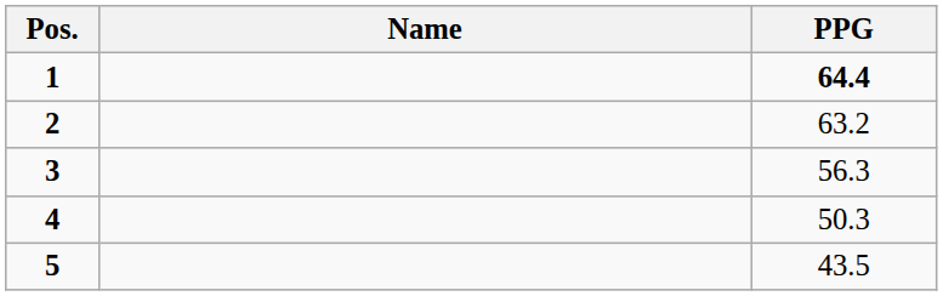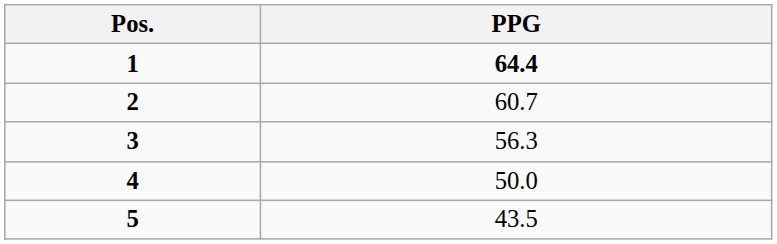- column: Name
2 | PPG: 63.2 -> 60.7
4 | PPG: 50.3 -> 50.0
